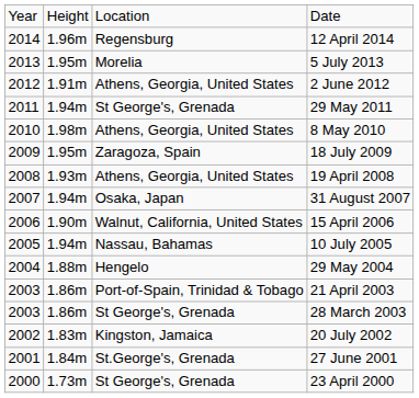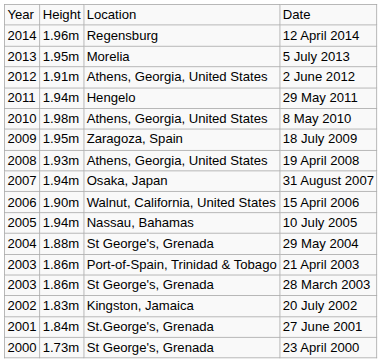29 May 2011 | column 3: St George's, Grenada -> Hengelo
29 May 2004 | column 3: Hengelo -> St George's, Grenada
